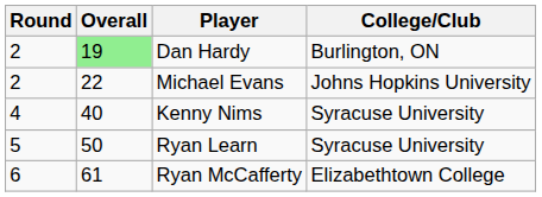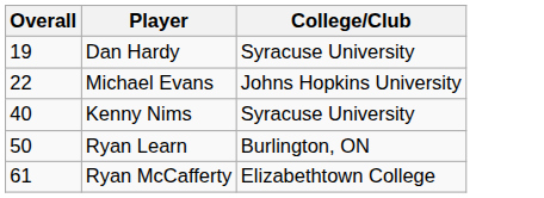- column: Round | 2 | 2 | 4 | 5 | 6
Dan Hardy | Overall: lightgreen background -> no background
Dan Hardy | College/Club: Burlington, ON -> Syracuse University
Ryan Learn | College/Club: Syracuse University -> Burlington, ON
